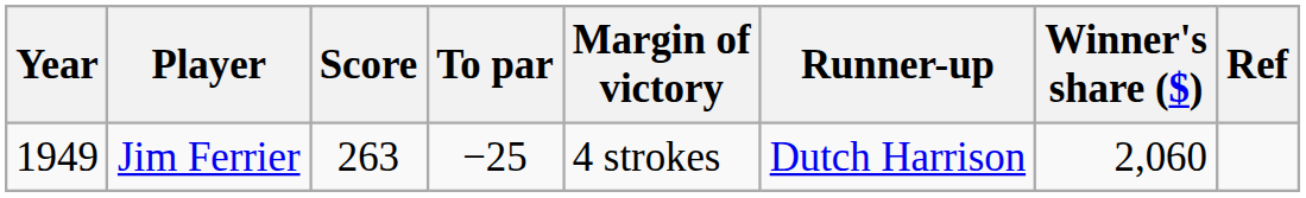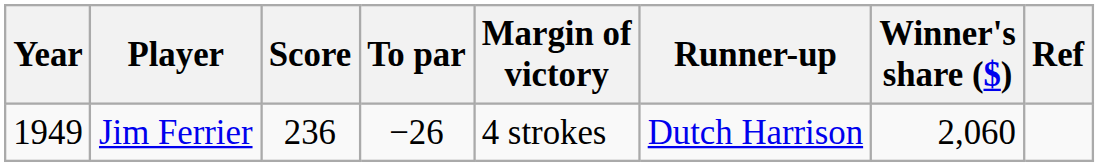Jim Ferrier | Score: 263 -> 236
Jim Ferrier | To par: −25 -> −26
